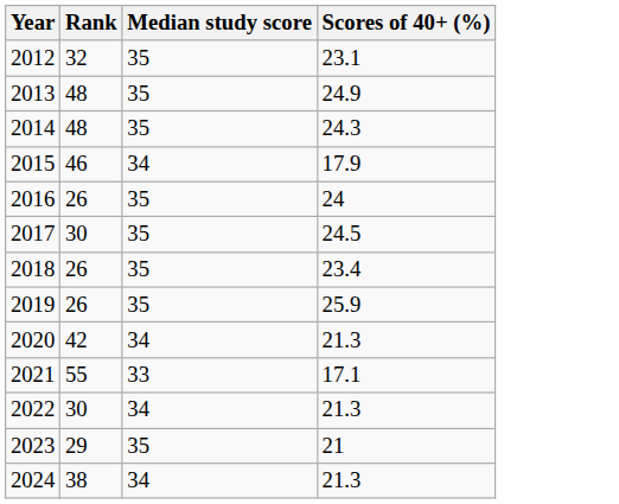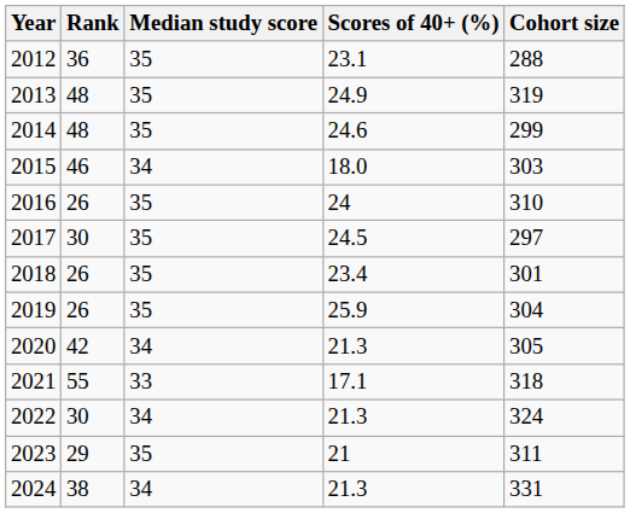+ column: Cohort size | 288 | 319 | 299 | 303 | 310 | 297 | 301 | 304 | 305 | 318 | 324 | 311 | 331
2012 | Rank: 32 -> 36
2014 | Scores of 40+ (%): 24.3 -> 24.6
2015 | Scores of 40+ (%): 17.9 -> 18.0
